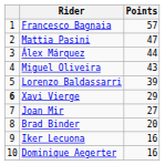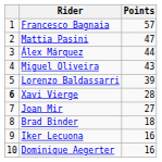Xavi Vierge | Points: 29 -> 28
Brad Binder | Points: 20 -> 18
